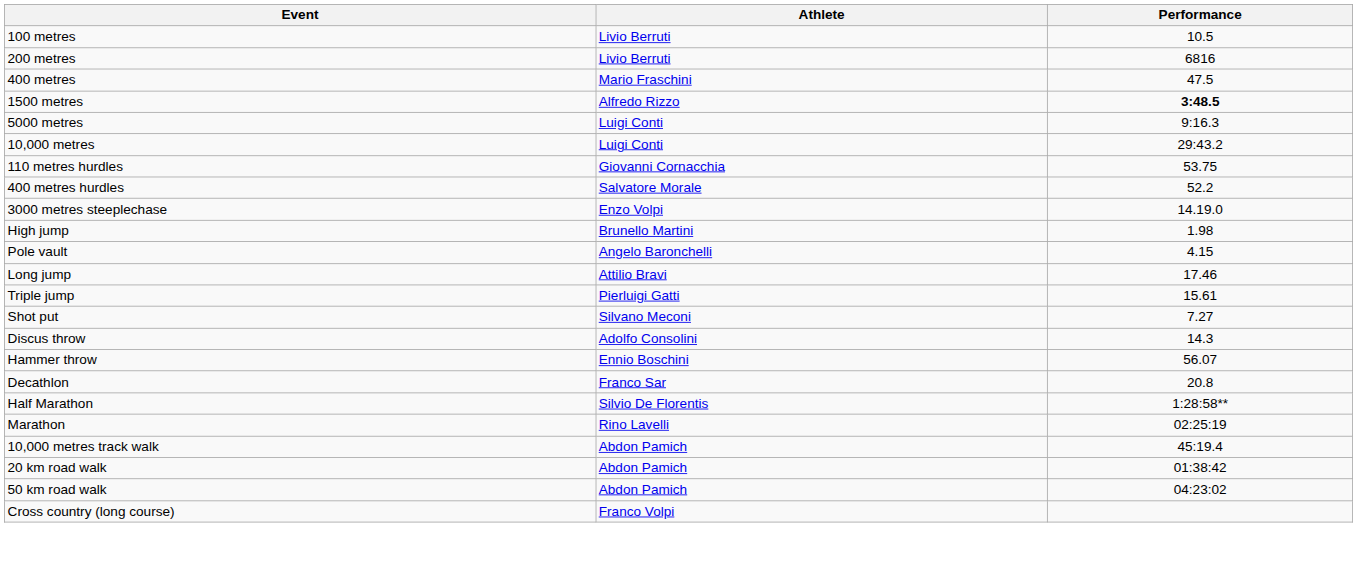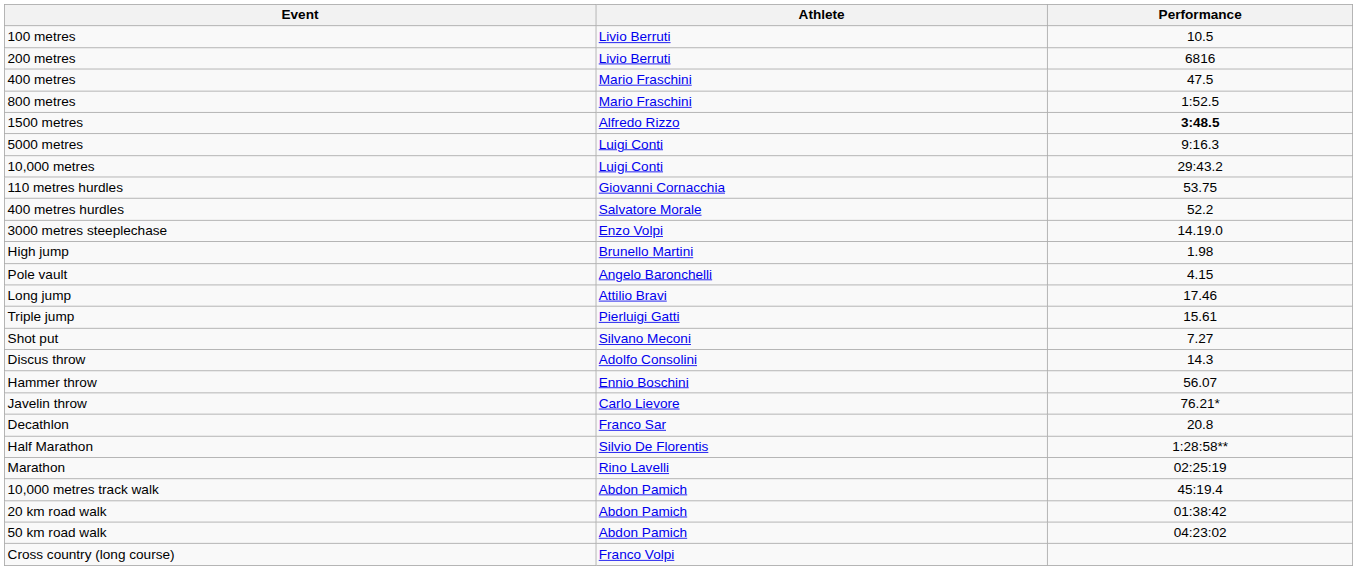+ row: 800 metres | Mario Fraschini | 1:52.5
+ row: Javelin throw | Carlo Lievore | 76.21*
